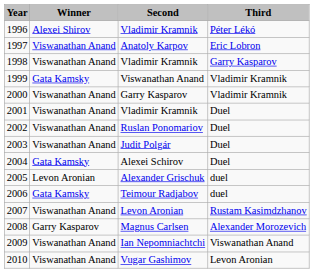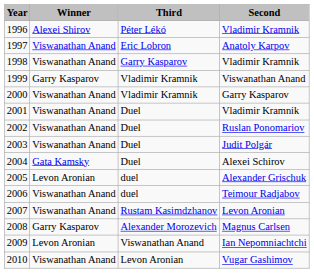columns swapped: Second <-> Third
1999 | Winner: Gata Kamsky -> Garry Kasparov
2006 | Winner: Gata Kamsky -> Viswanathan Anand
2009 | Winner: Viswanathan Anand -> Levon Aronian
